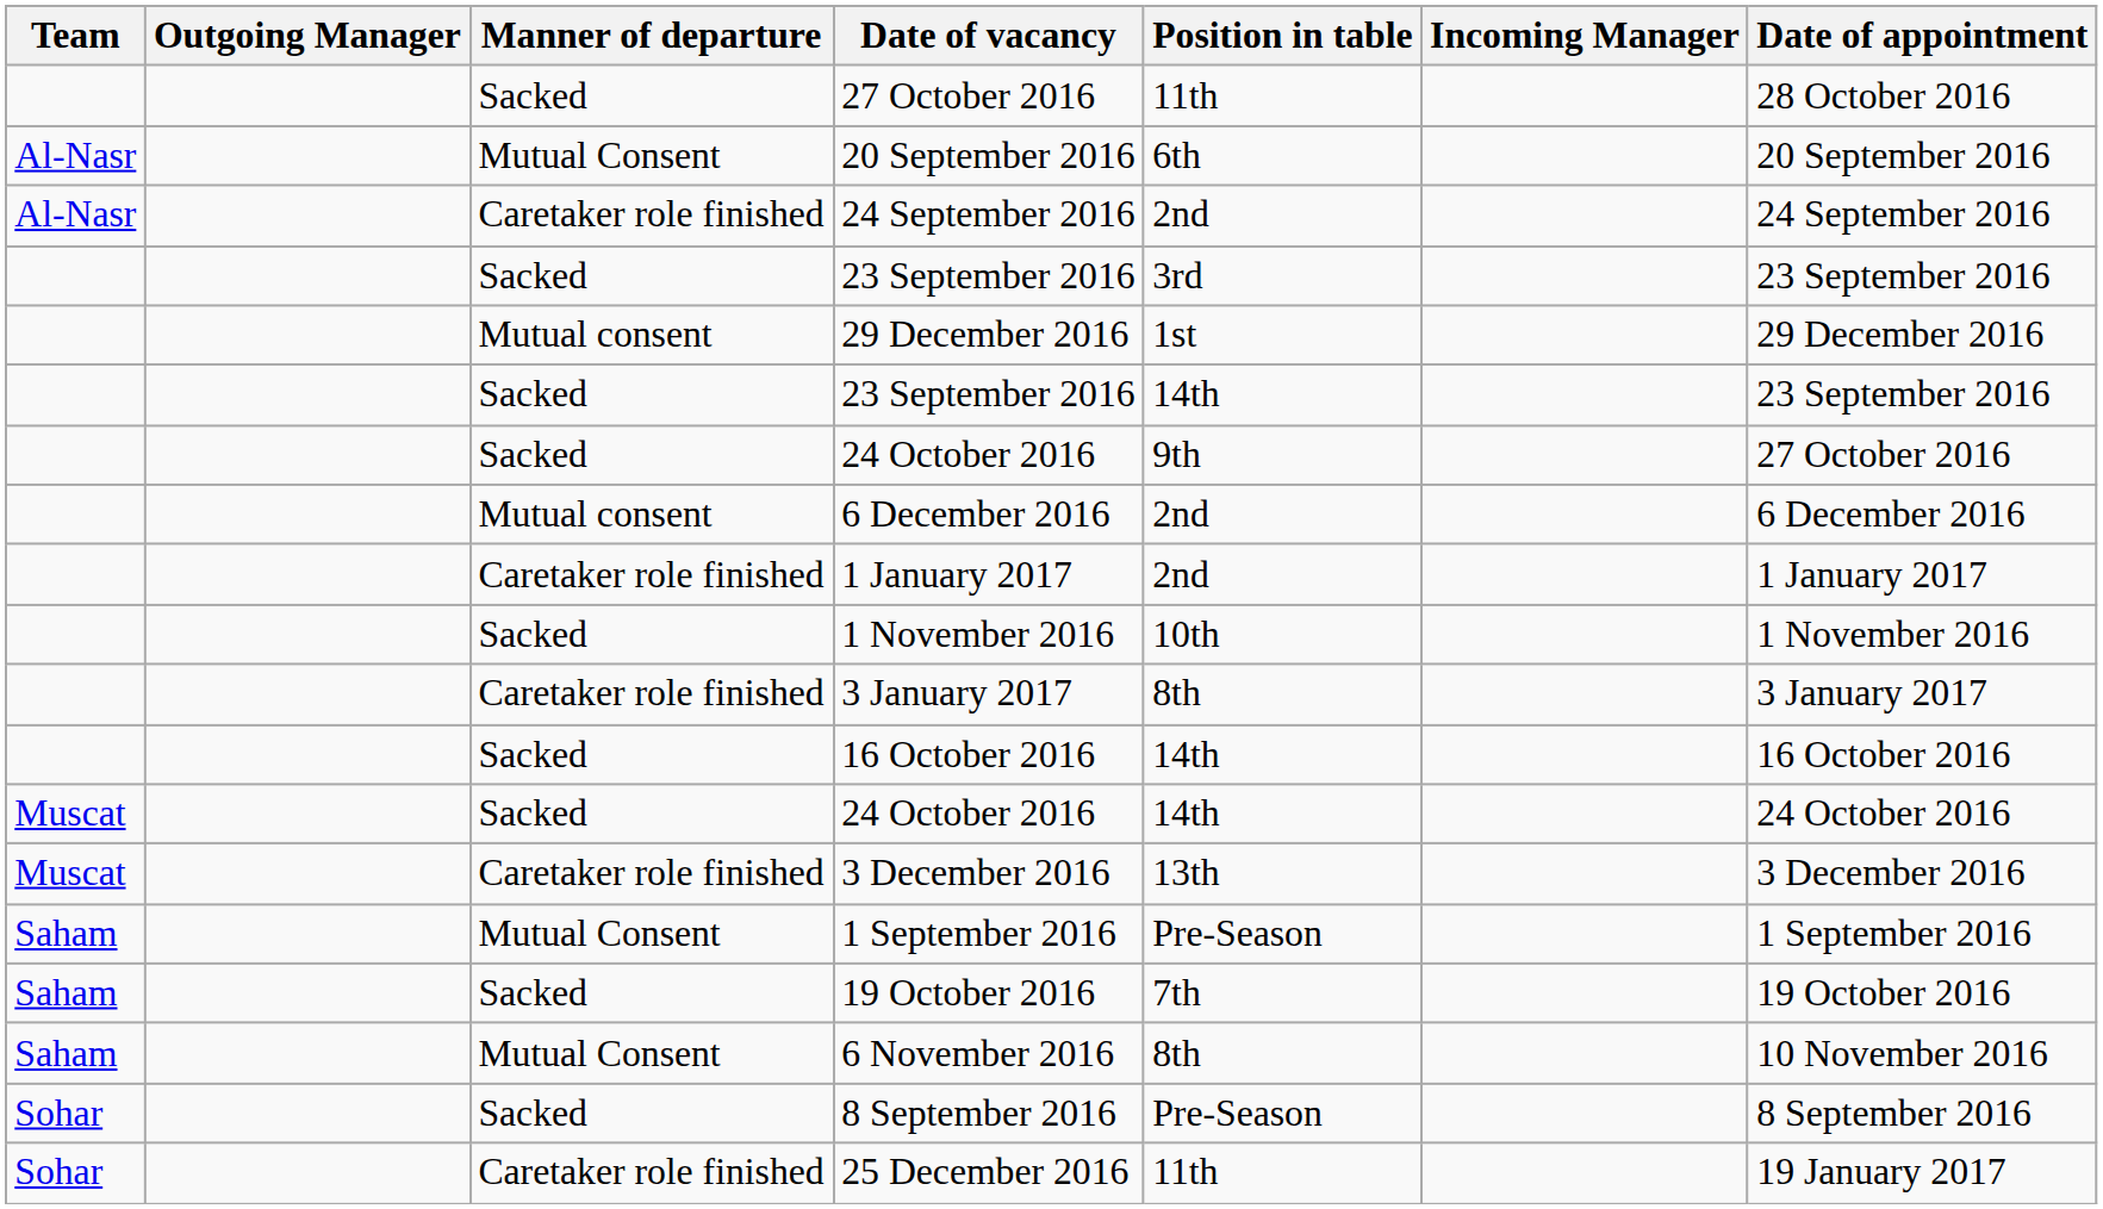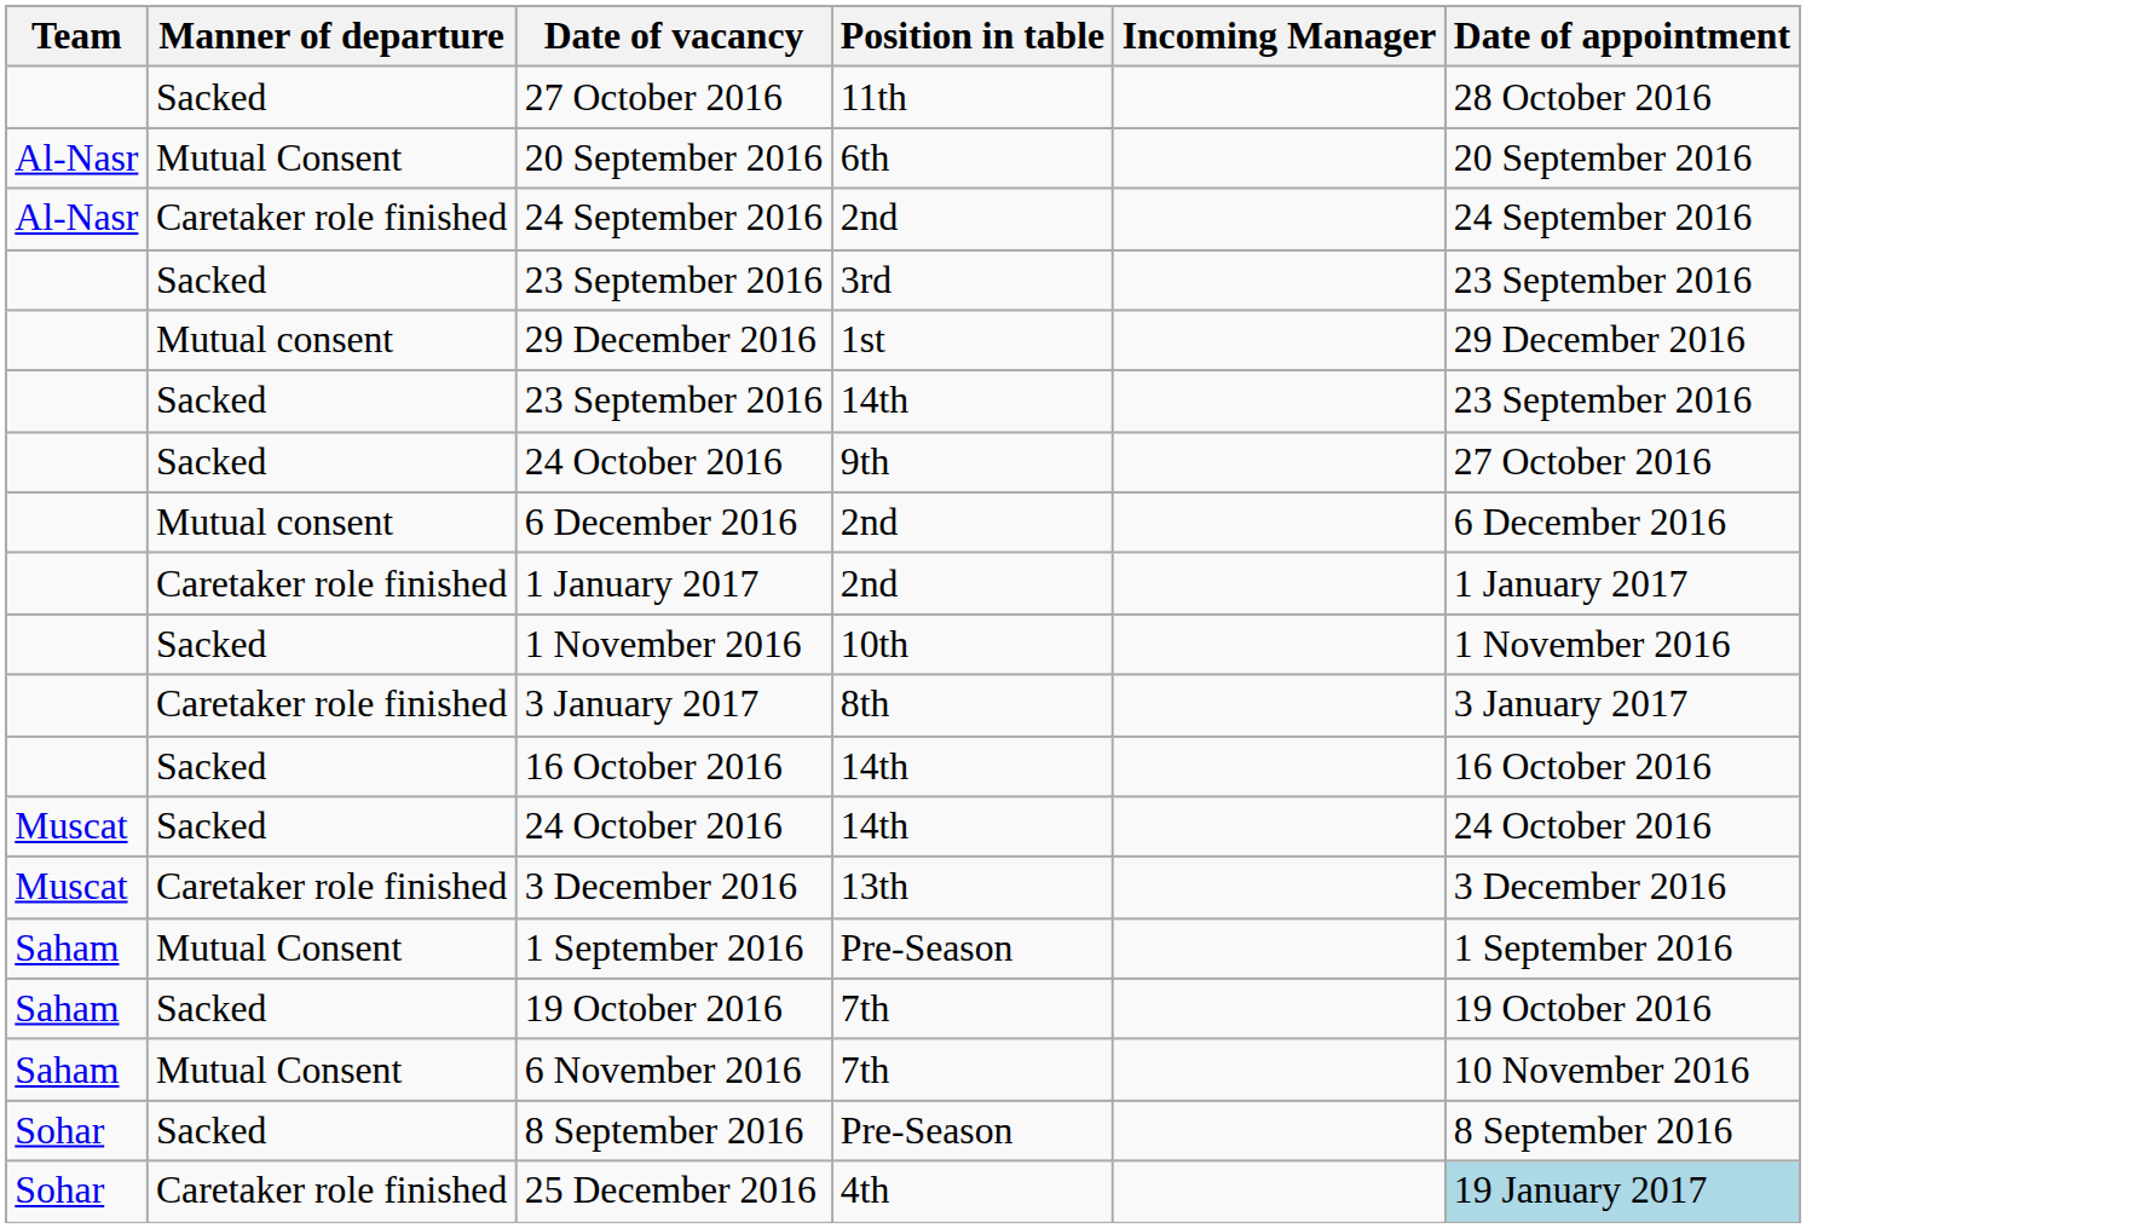- column: Outgoing Manager
6 November 2016 | Position in table: 8th -> 7th
25 December 2016 | Position in table: 11th -> 4th
25 December 2016 | Date of appointment: no background -> lightblue background
